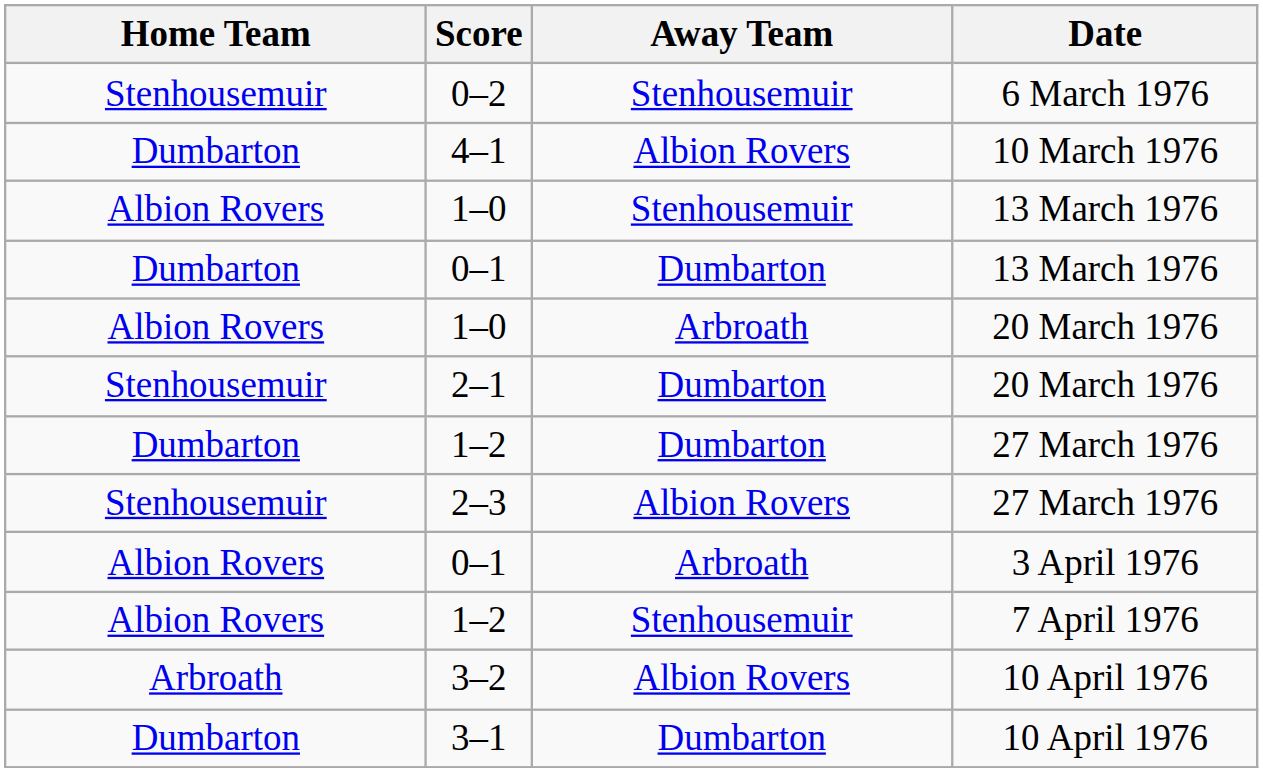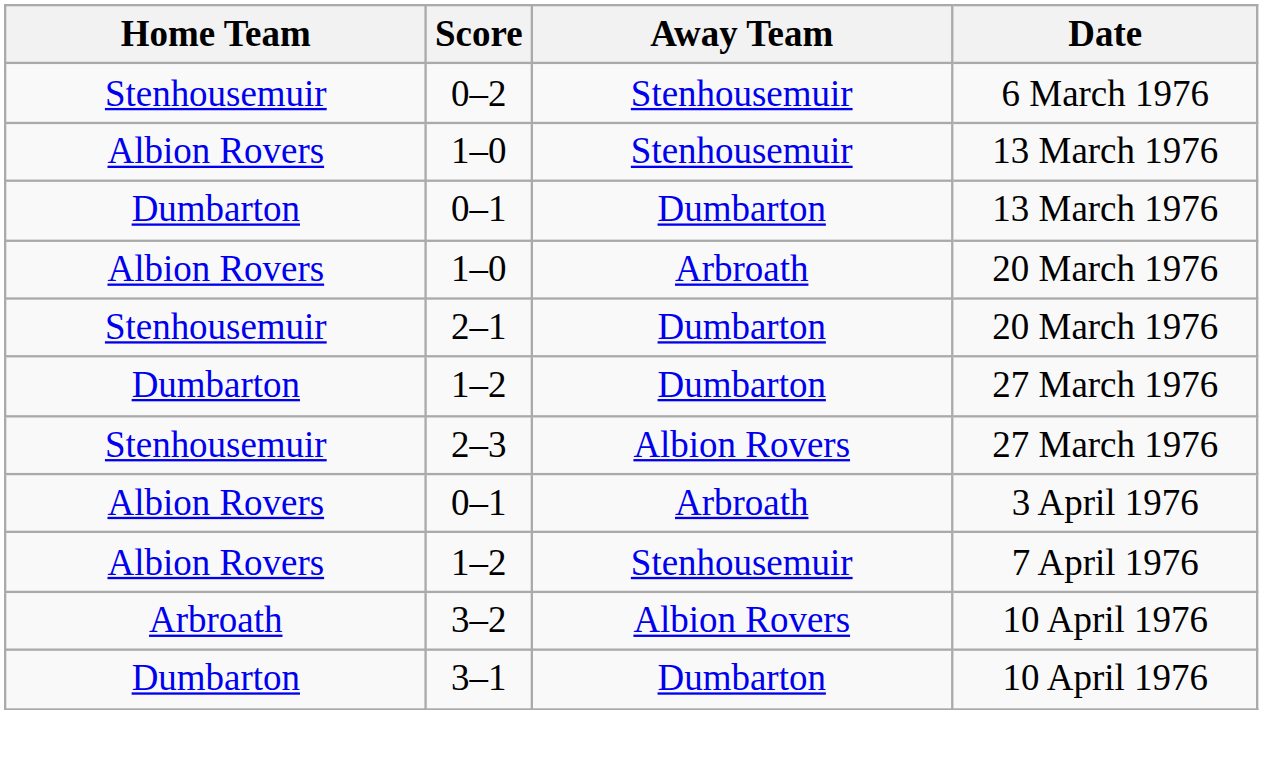- row: Dumbarton | 4–1 | Albion Rovers | 10 March 1976
